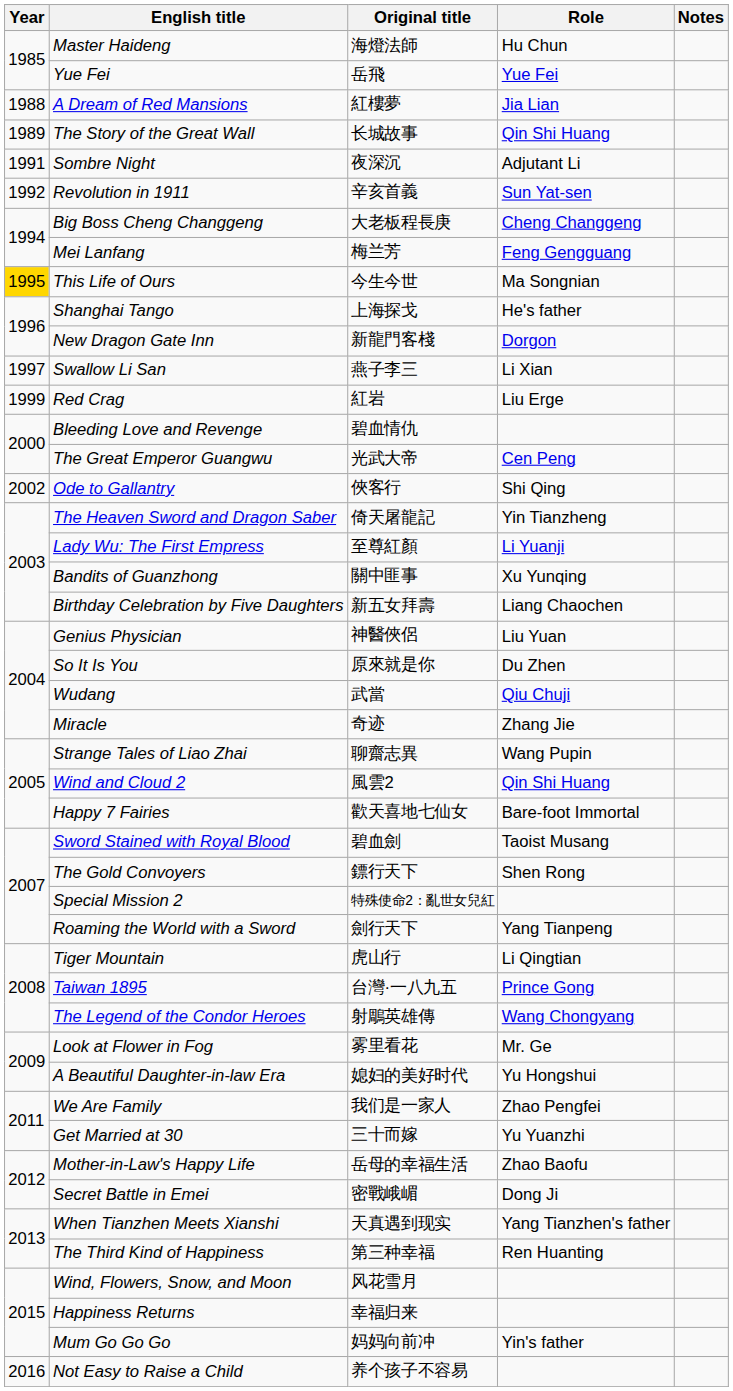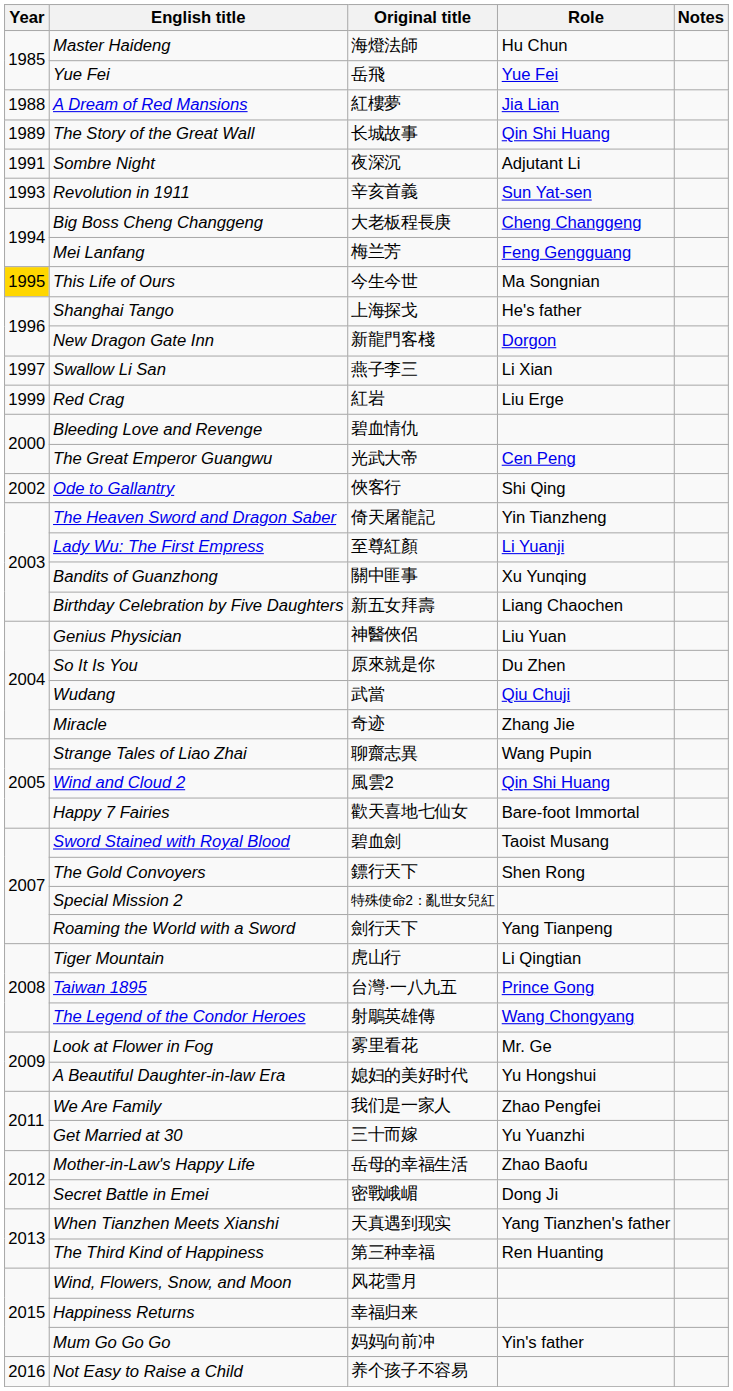Revolution in 1911 | Year: 1992 -> 1993
